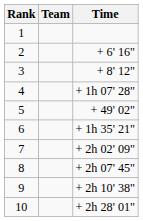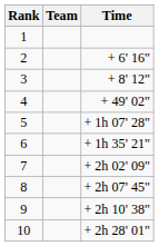4 | Time: + 1h 07' 28" -> + 49' 02"
5 | Time: + 49' 02" -> + 1h 07' 28"
